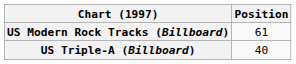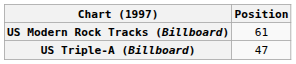US Triple-A (Billboard) | Position: 40 -> 47
